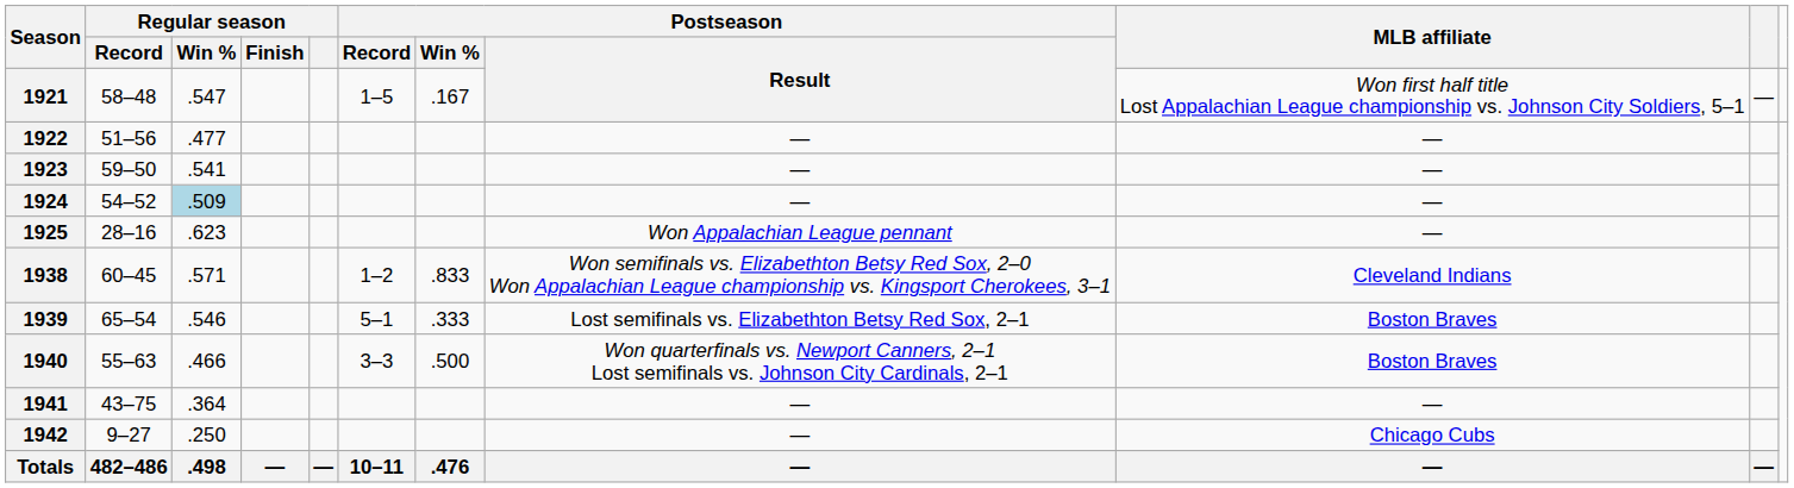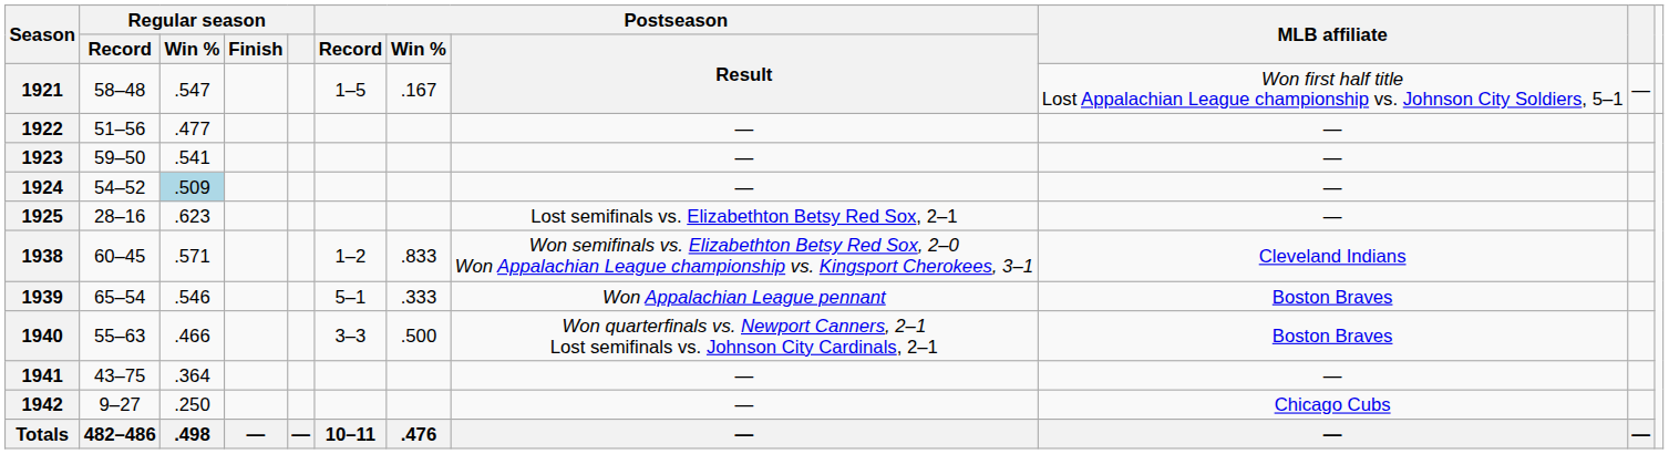1925 | Postseason / Result: Won Appalachian League pennant -> Lost semifinals vs. Elizabethton Betsy Red Sox, 2–1
1939 | Postseason / Result: Lost semifinals vs. Elizabethton Betsy Red Sox, 2–1 -> Won Appalachian League pennant
